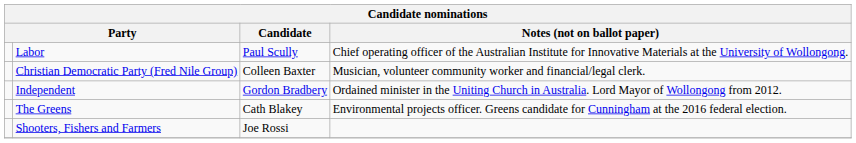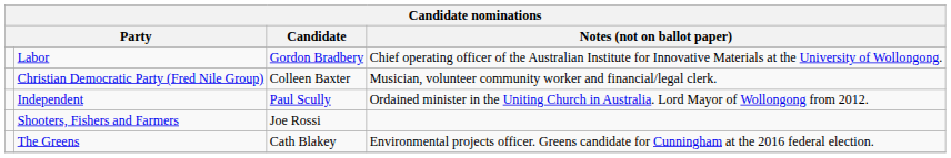Labor | Candidate: Paul Scully -> Gordon Bradbery
Independent | Candidate: Gordon Bradbery -> Paul Scully
rows swapped: Shooters, Fishers and Farmers <-> The Greens
